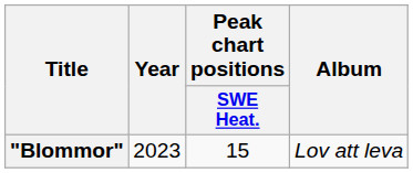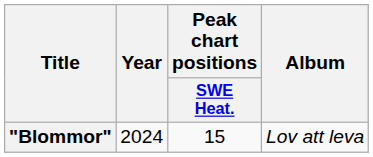"Blommor" | Year: 2023 -> 2024
